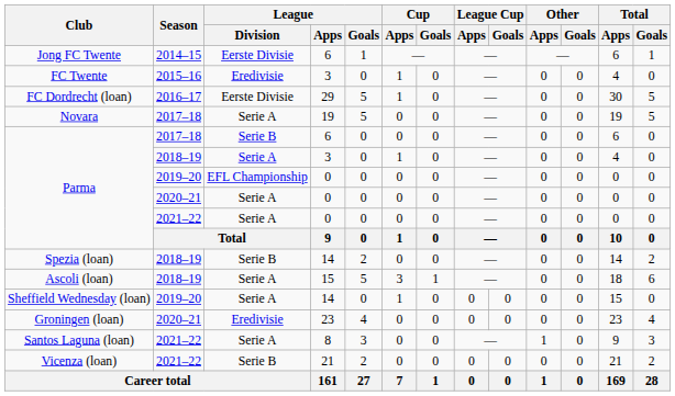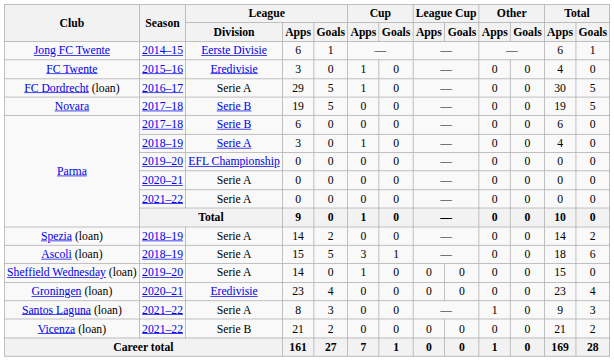FC Dordrecht (loan) | League / Division: Eerste Divisie -> Serie A
Novara | League / Division: Serie A -> Serie B
Spezia (loan) | League / Division: Serie B -> Serie A
